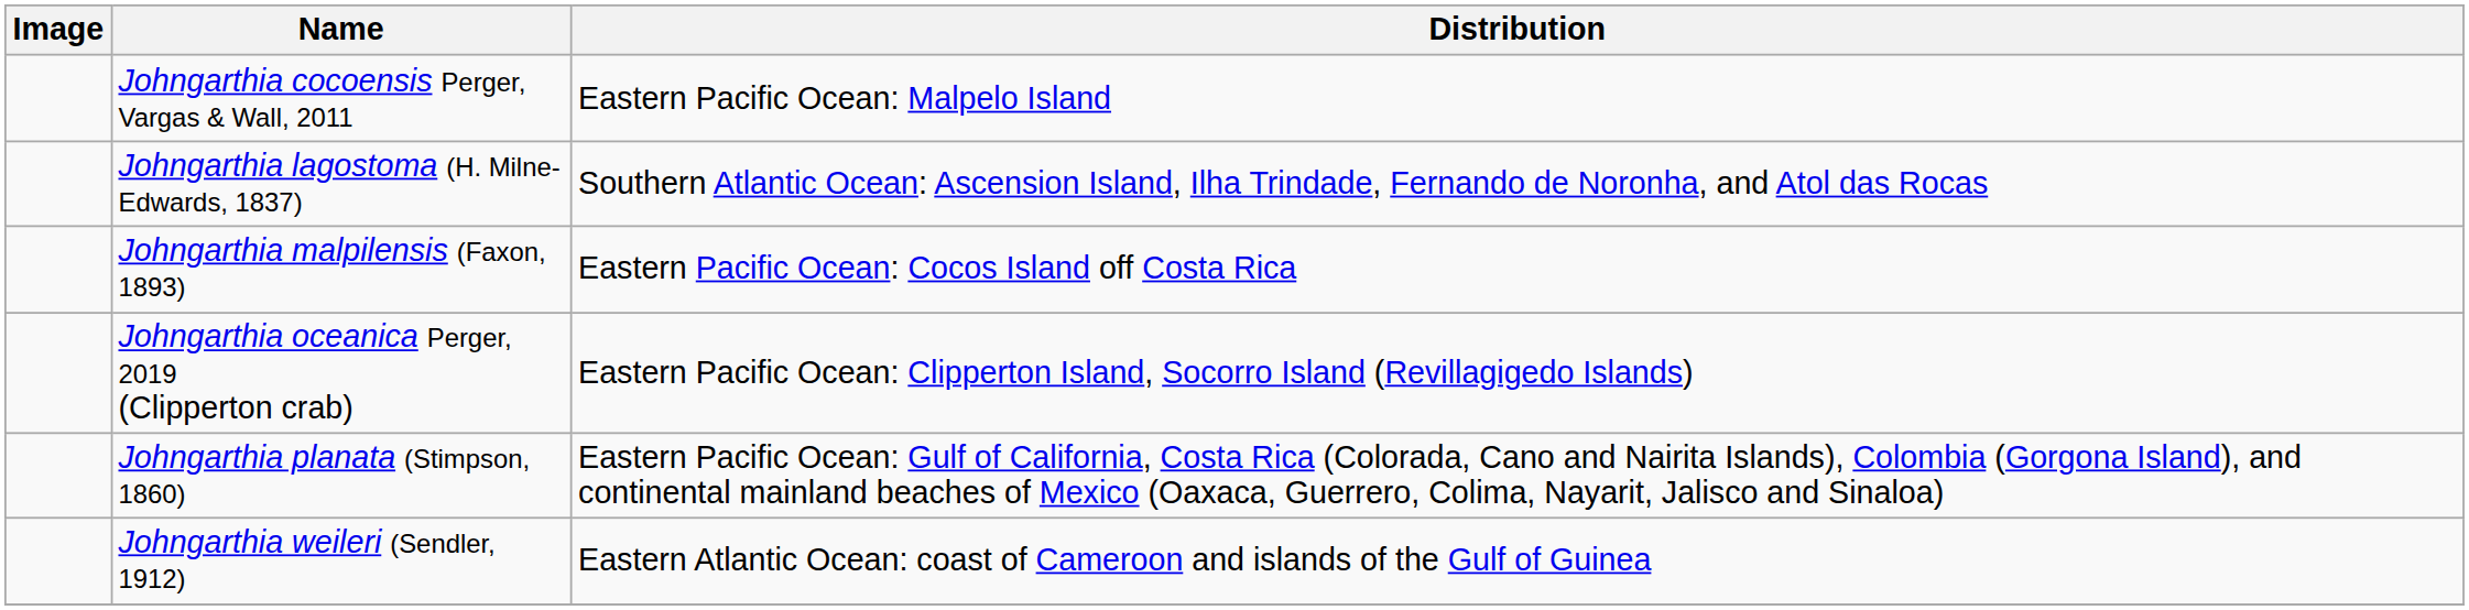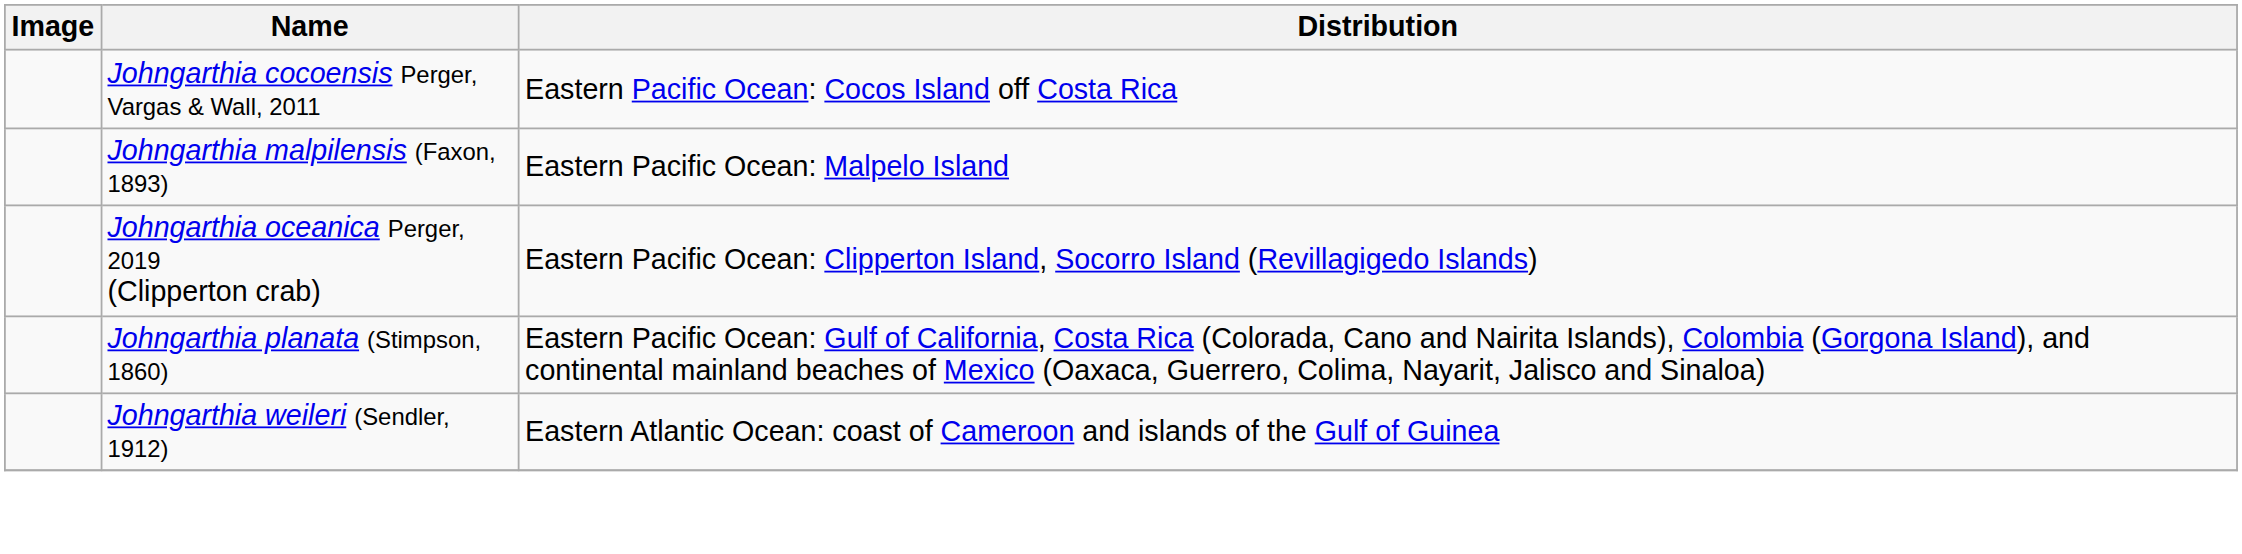Johngarthia cocoensis Perger, Vargas & Wall, 2011 | Distribution: Eastern Pacific Ocean: Malpelo Island -> Eastern Pacific Ocean: Cocos Island off Costa Rica
- row: Johngarthia lagostoma (H. Milne-Edwards, 1837) | Southern Atlantic Ocean: Ascension Island, Ilha Trindade, Fernando de Noronha, and Atol das Rocas
Johngarthia malpilensis (Faxon, 1893) | Distribution: Eastern Pacific Ocean: Cocos Island off Costa Rica -> Eastern Pacific Ocean: Malpelo Island
